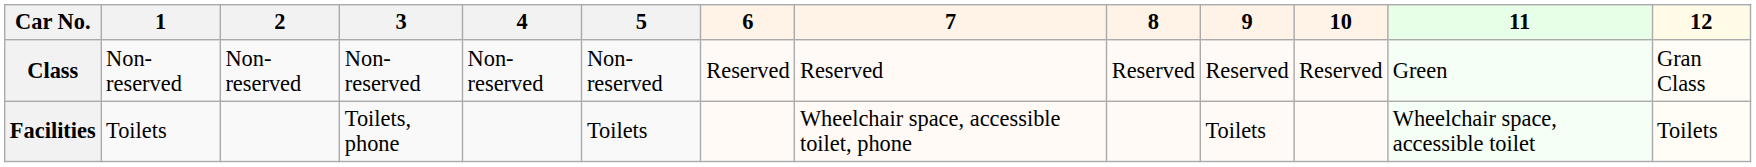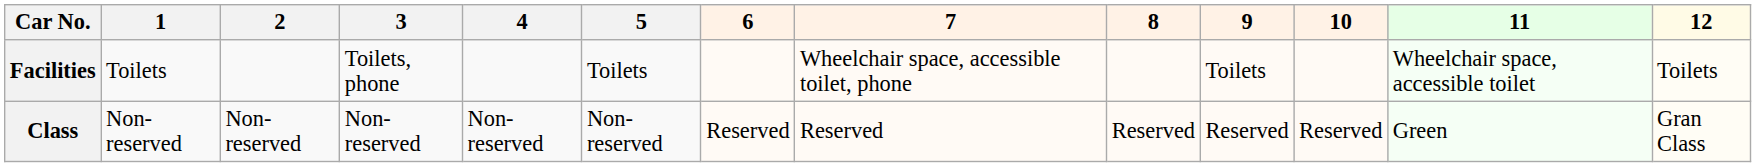rows swapped: Class <-> Facilities
